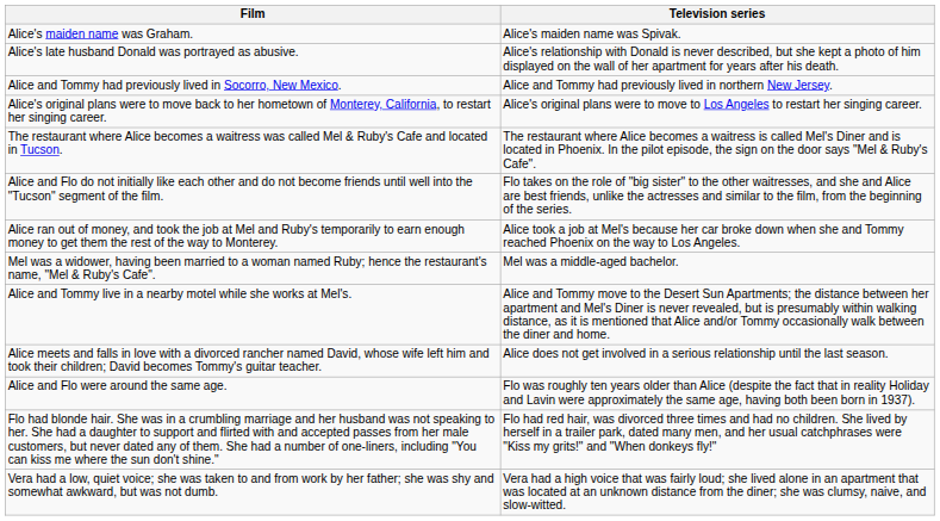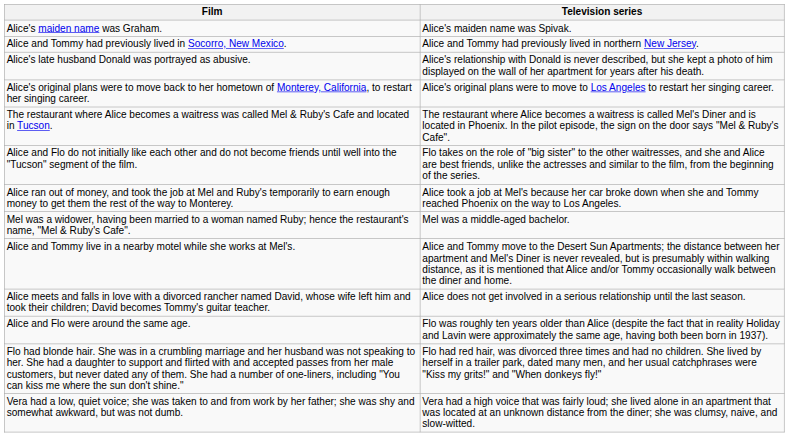rows swapped: Alice and Tommy had previously lived in Socorro, New Mexico. <-> Alice's late husband Donald was portrayed as abusive.
